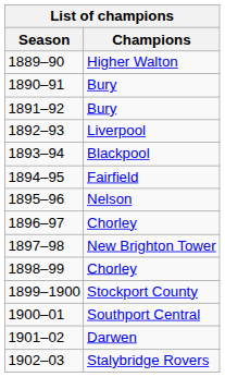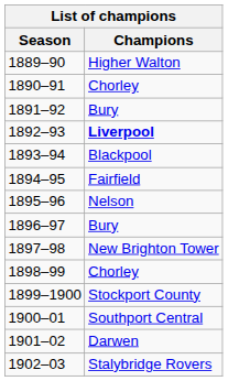1890–91 | Champions: Bury -> Chorley
1892–93 | Champions: normal -> bold
1896–97 | Champions: Chorley -> Bury
